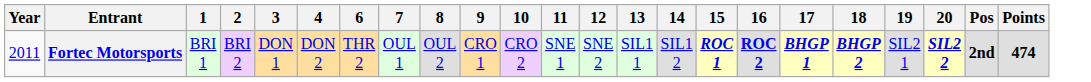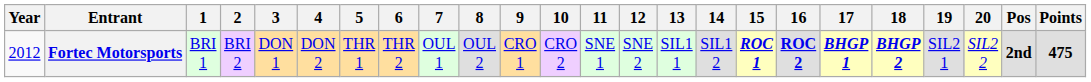+ column: 5 | THR 1
Fortec Motorsports | Year: 2011 -> 2012
Fortec Motorsports | 20: bold -> normal
Fortec Motorsports | Points: 474 -> 475
